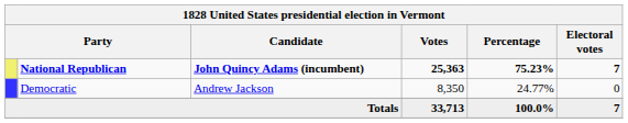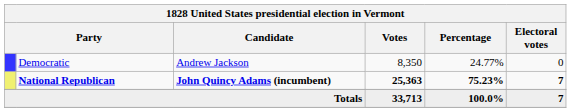rows swapped: National Republican <-> Democratic
